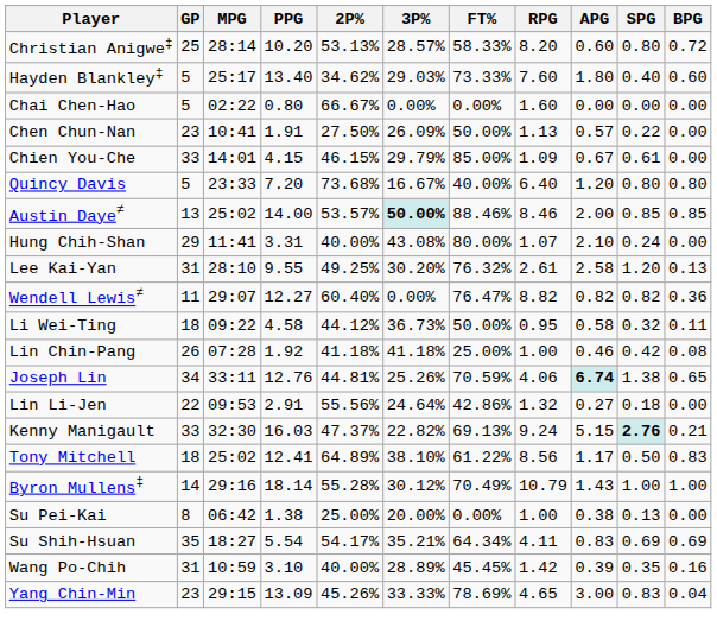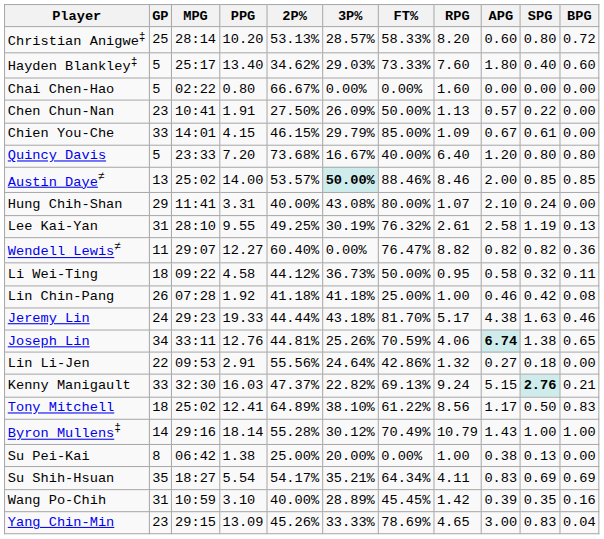Lee Kai-Yan | 3P%: 30.20% -> 30.19%
Lee Kai-Yan | SPG: 1.20 -> 1.19
+ row: Jeremy Lin | 24 | 29:23 | 19.33 | 44.44% | 43.18% | 81.70% | 5.17 | 4.38 | 1.63 | 0.46
